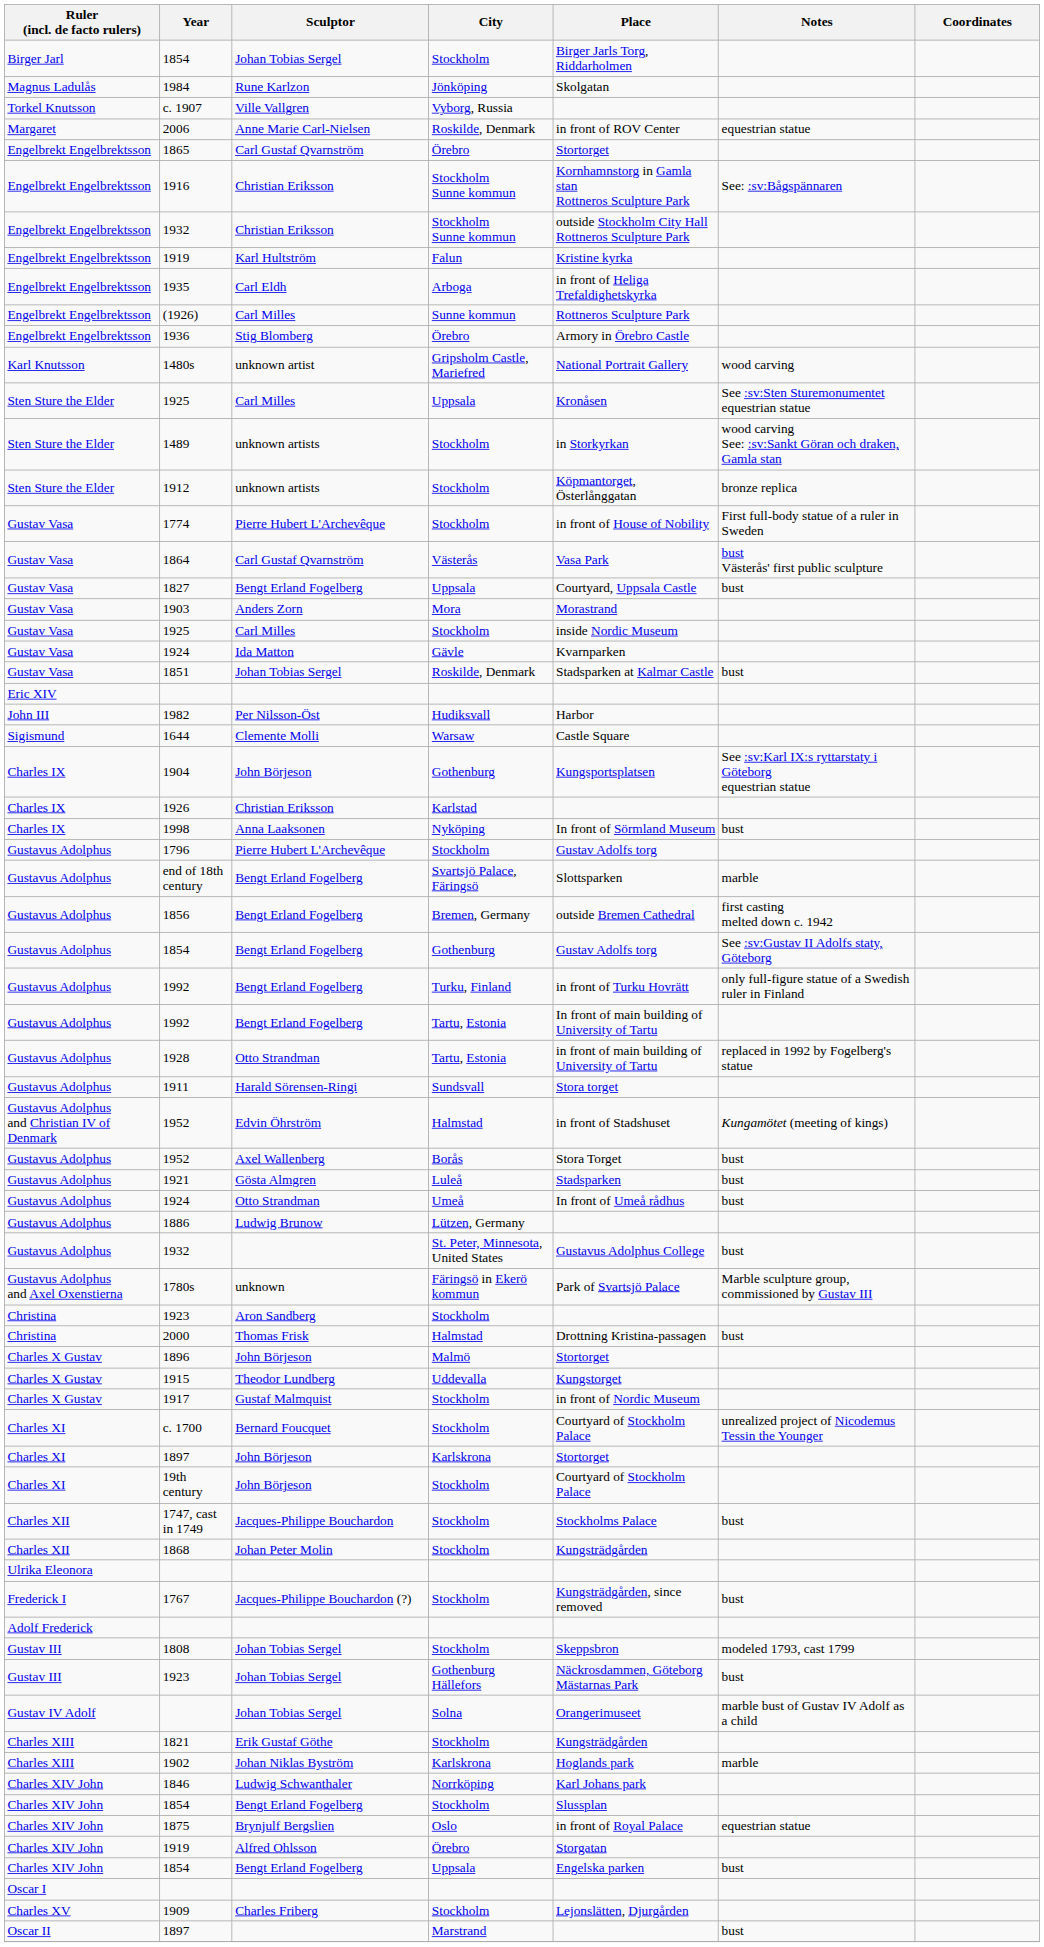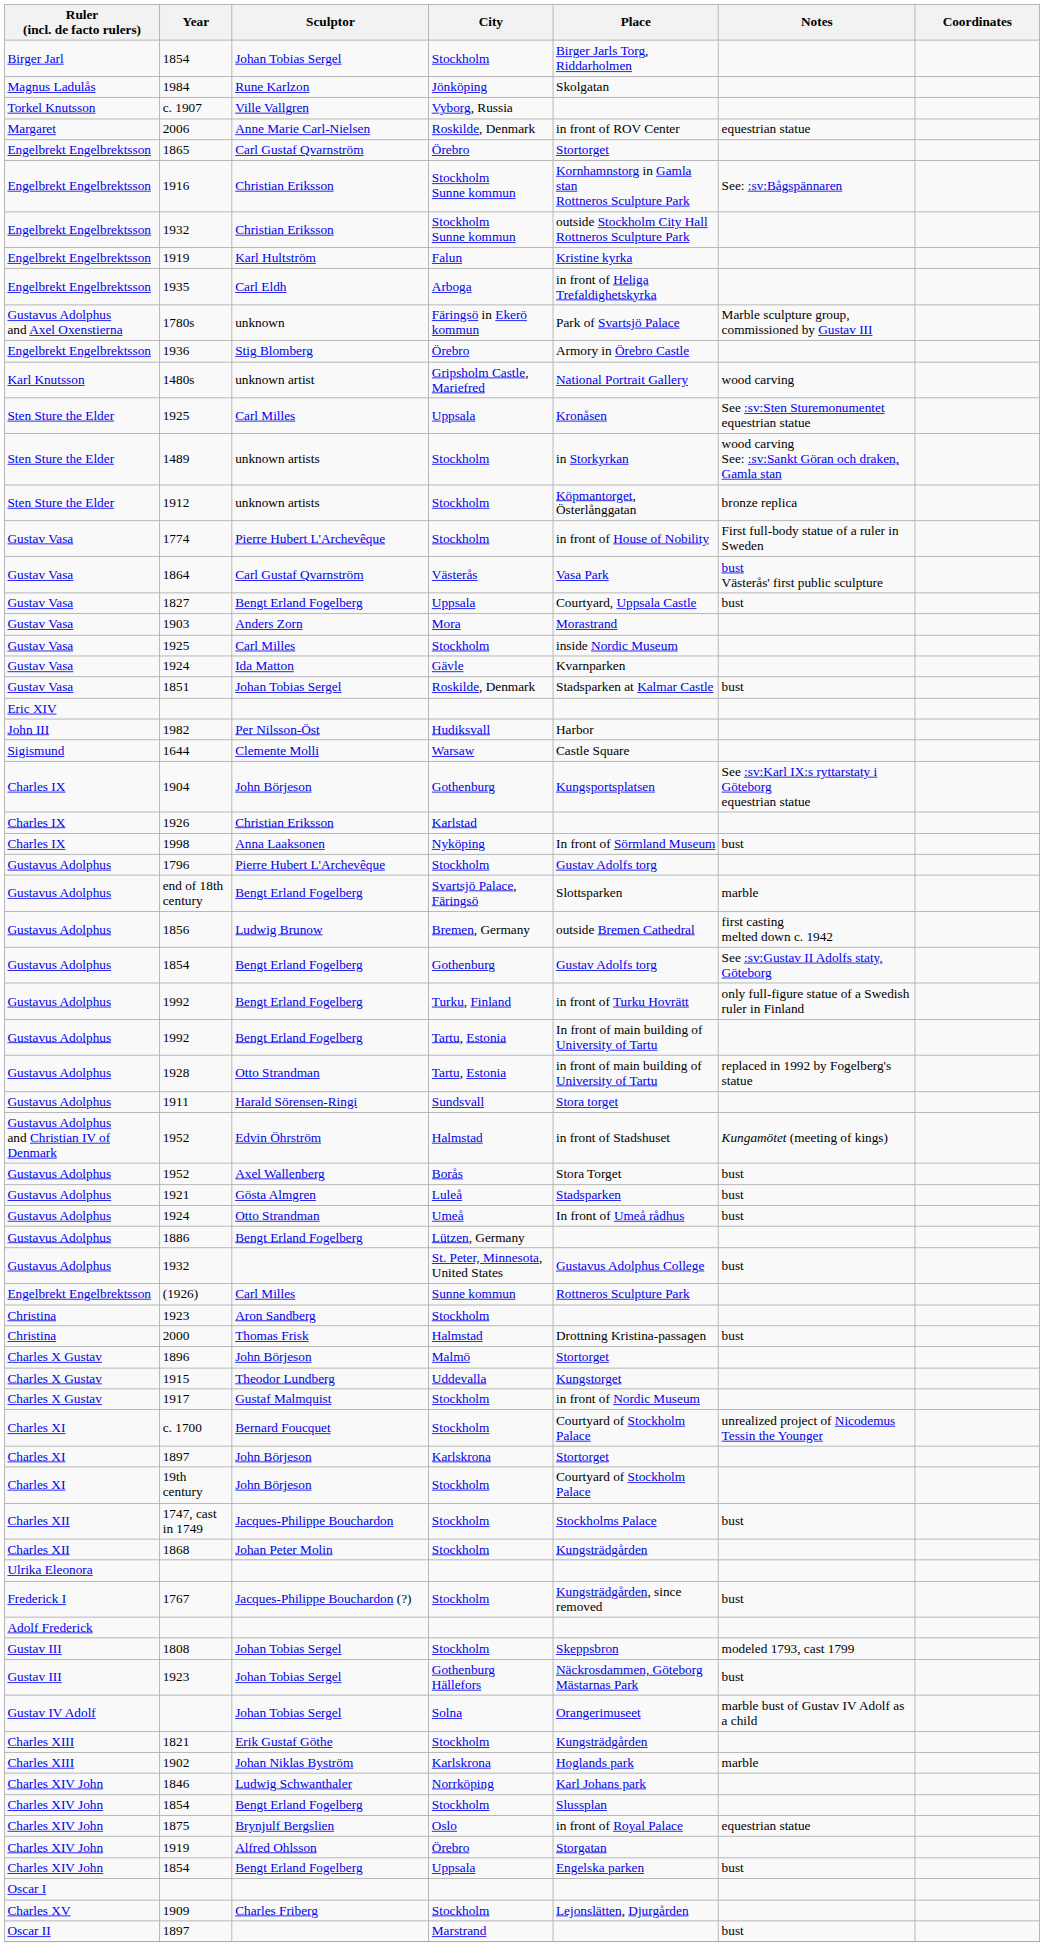rows swapped: (1926) <-> 1780s
1856 | Sculptor: Bengt Erland Fogelberg -> Ludwig Brunow
1886 | Sculptor: Ludwig Brunow -> Bengt Erland Fogelberg
